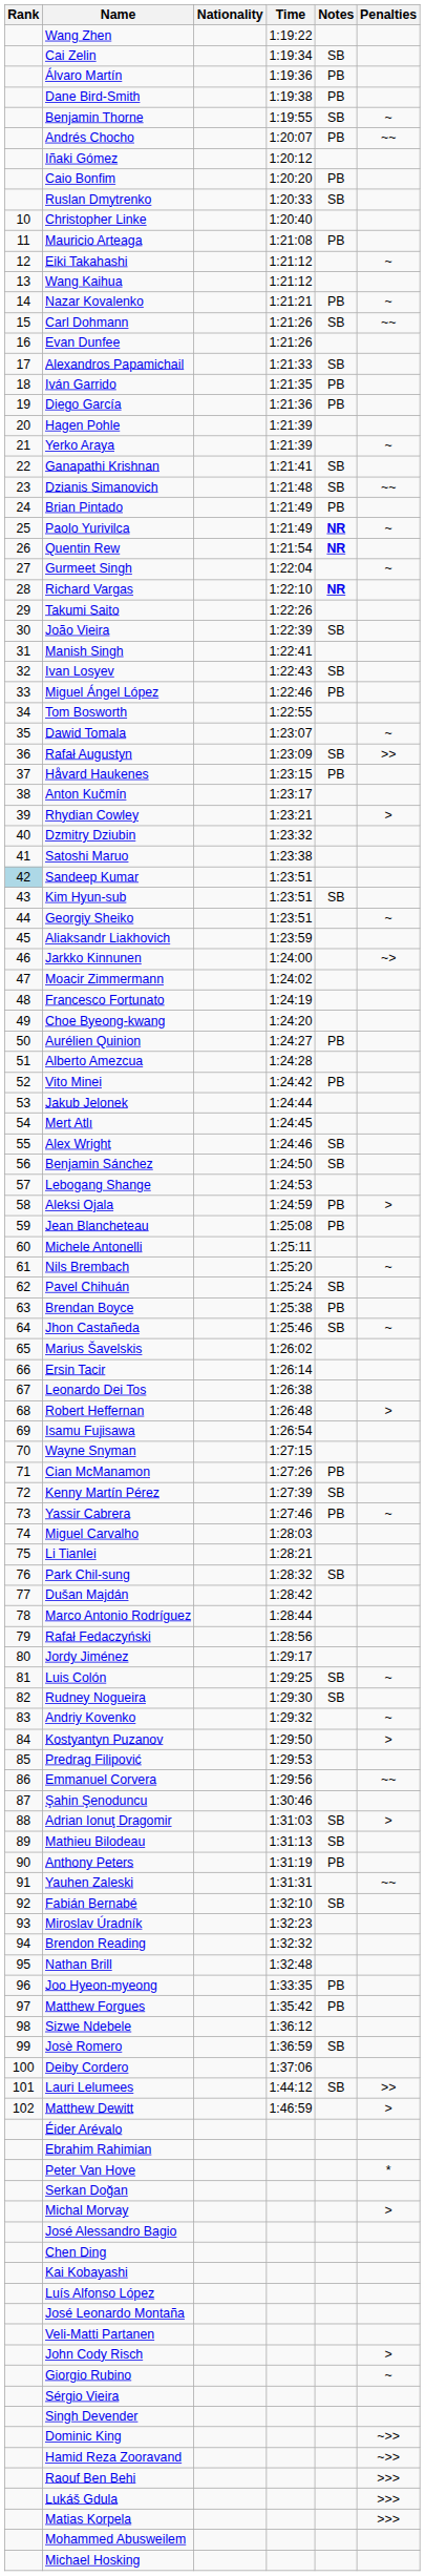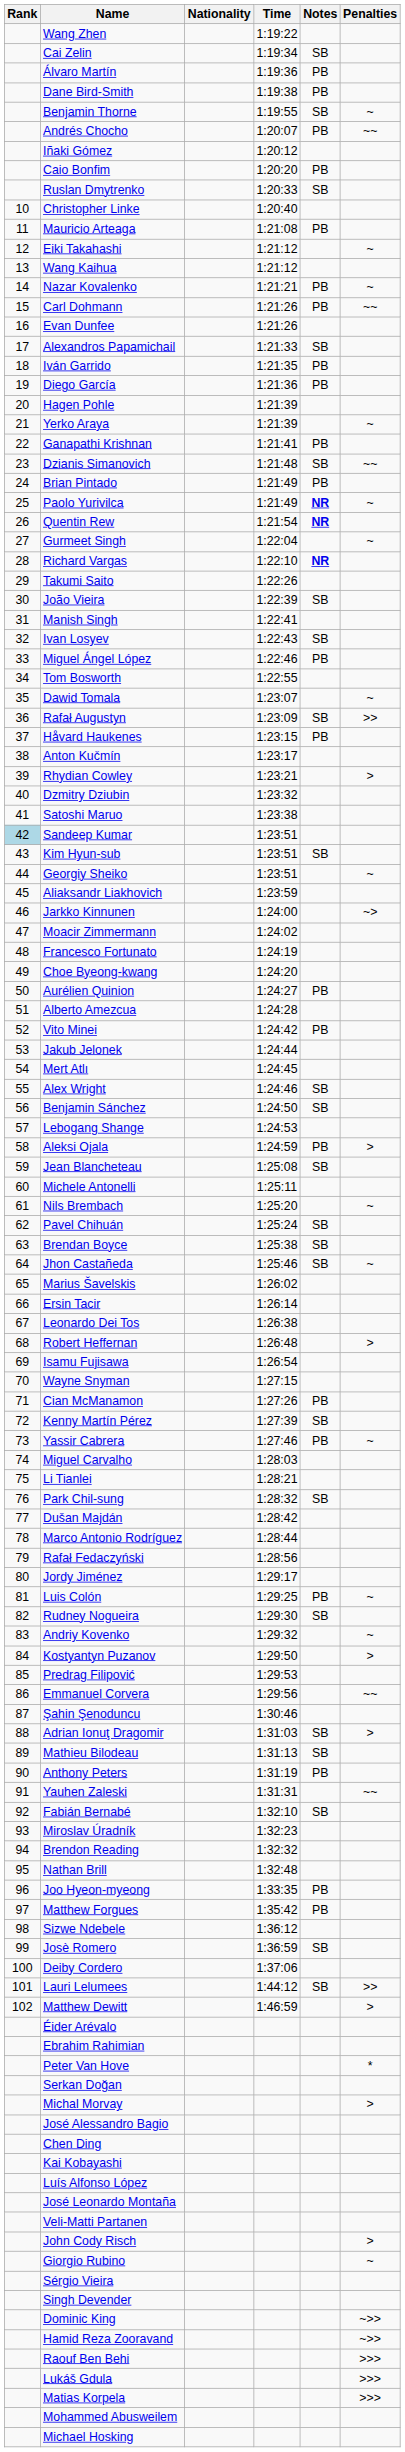Carl Dohmann | Notes: SB -> PB
Ganapathi Krishnan | Notes: SB -> PB
Jean Blancheteau | Notes: PB -> SB
Brendan Boyce | Notes: PB -> SB
Luis Colón | Notes: SB -> PB
